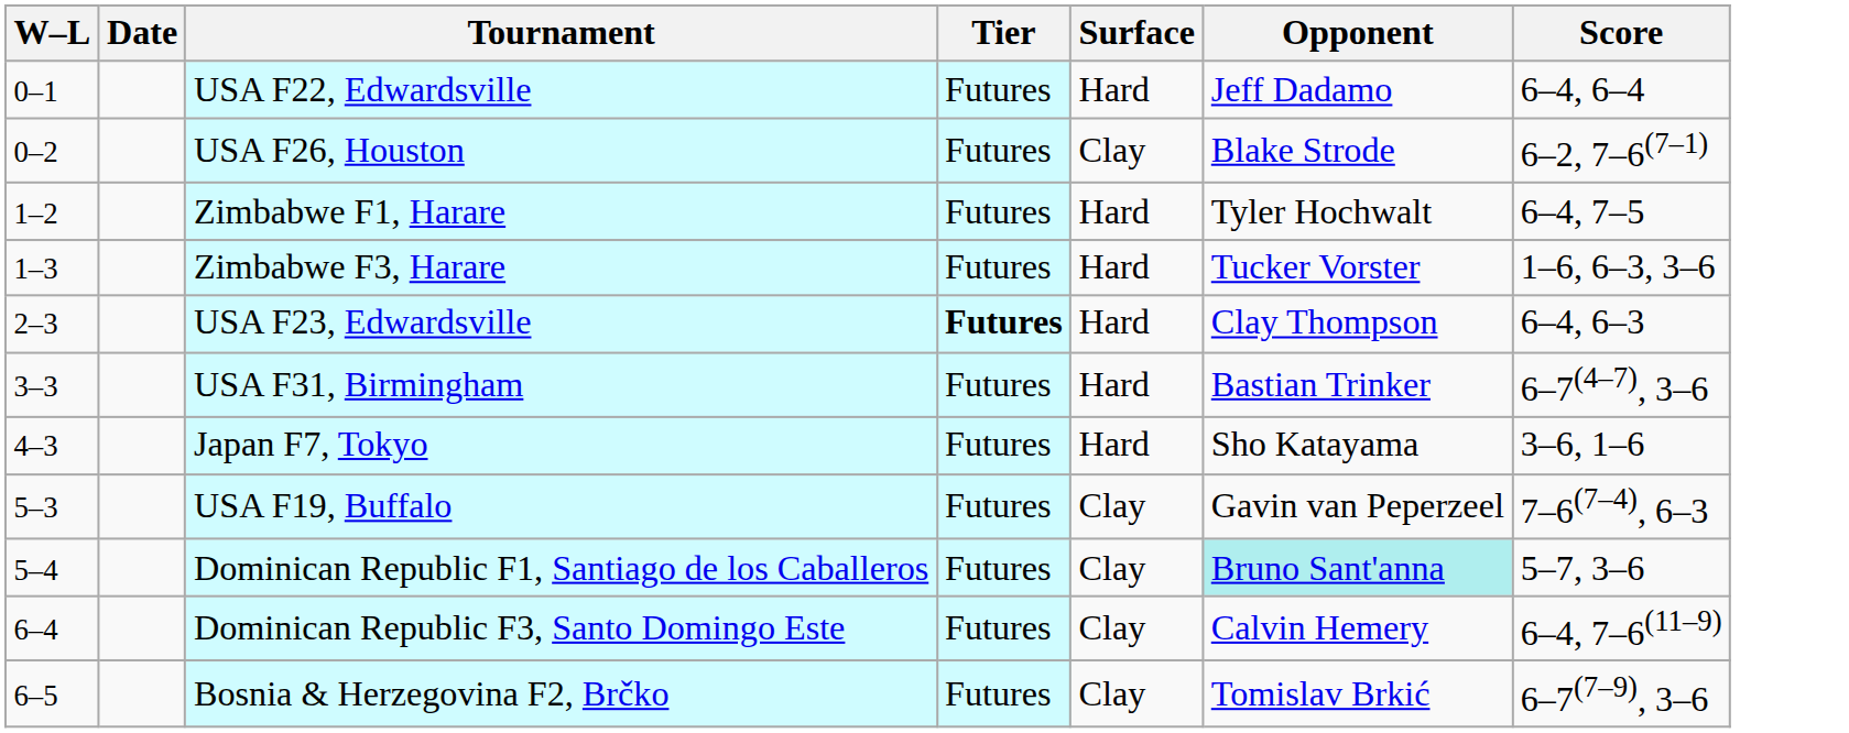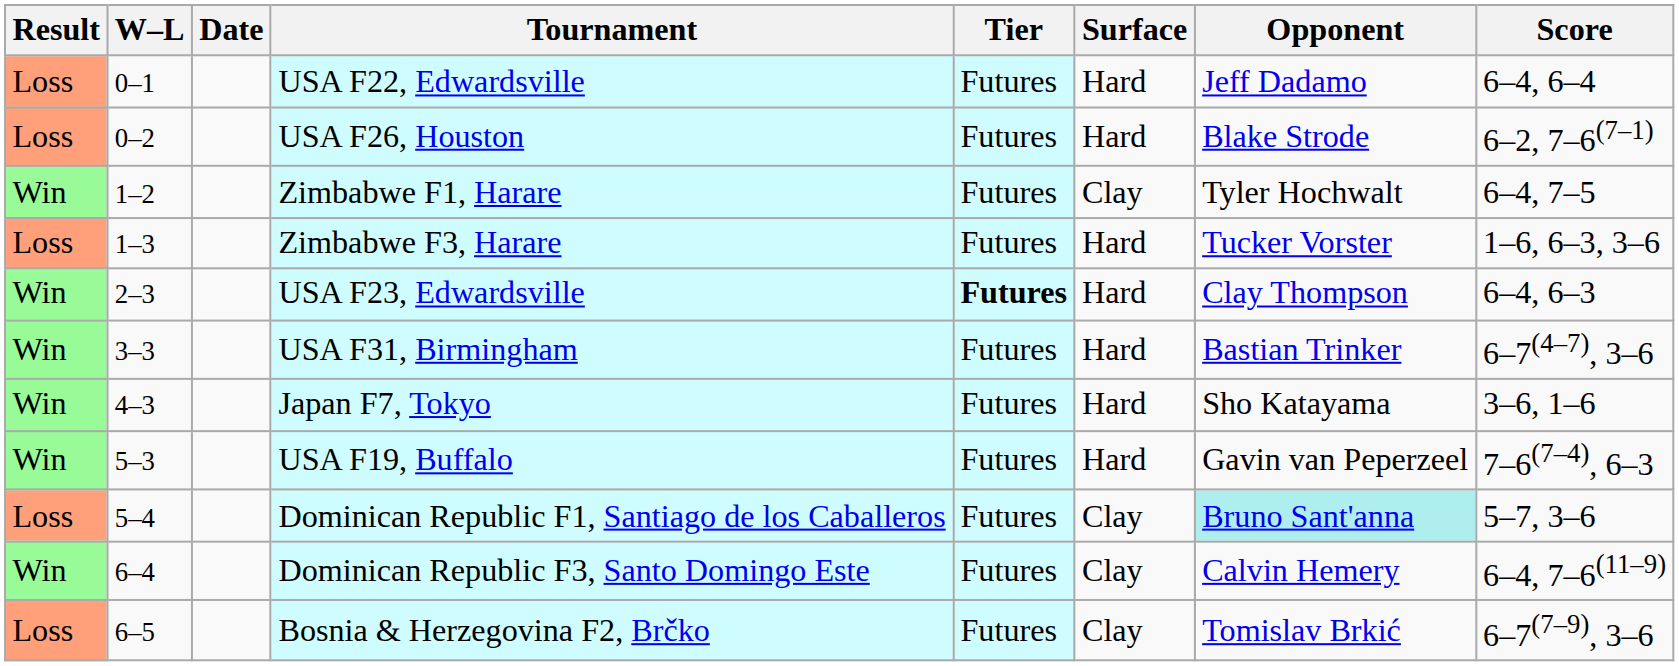+ column: Result | Loss | Loss | Win | Loss | Win | Win | Win | Win | Loss | Win | Loss
USA F26, Houston | Surface: Clay -> Hard
Zimbabwe F1, Harare | Surface: Hard -> Clay
USA F19, Buffalo | Surface: Clay -> Hard
